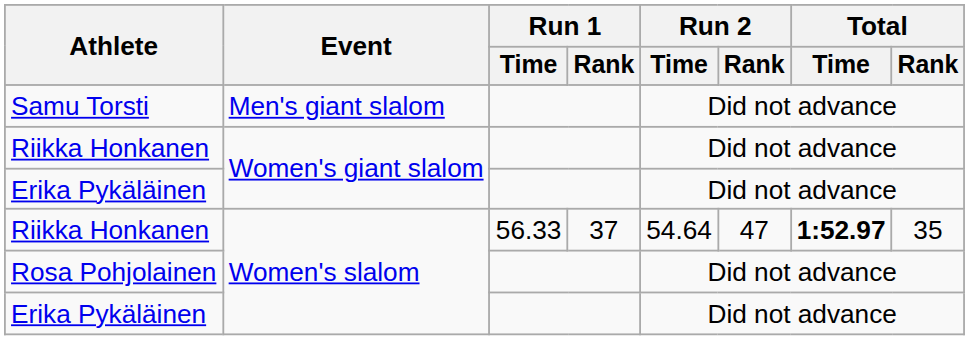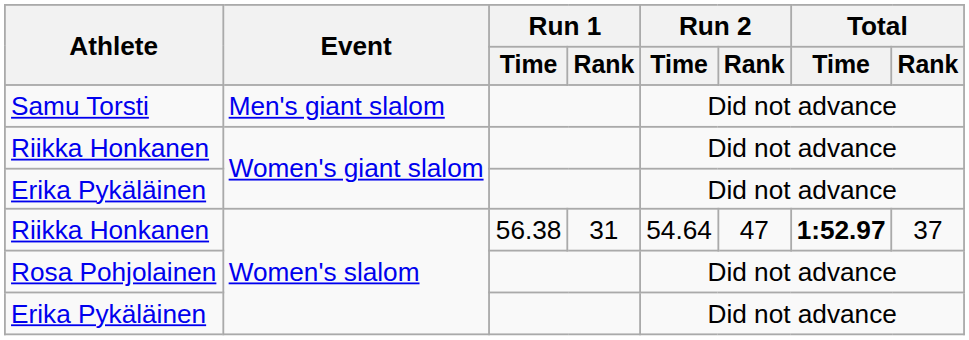Riikka Honkanen / Women's slalom | Run 1 / Time: 56.33 -> 56.38
Riikka Honkanen / Women's slalom | Run 1 / Rank: 37 -> 31
Riikka Honkanen / Women's slalom | Total / Rank: 35 -> 37
